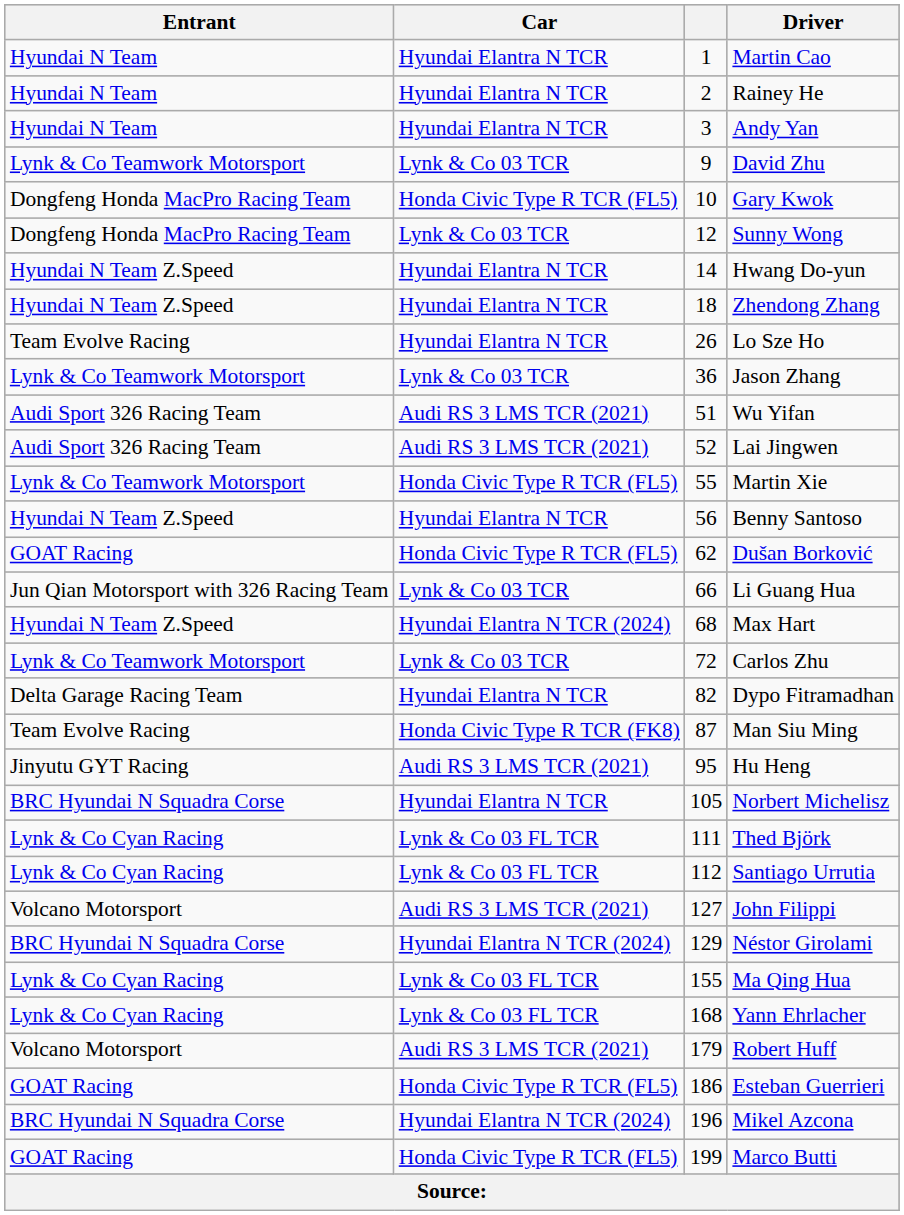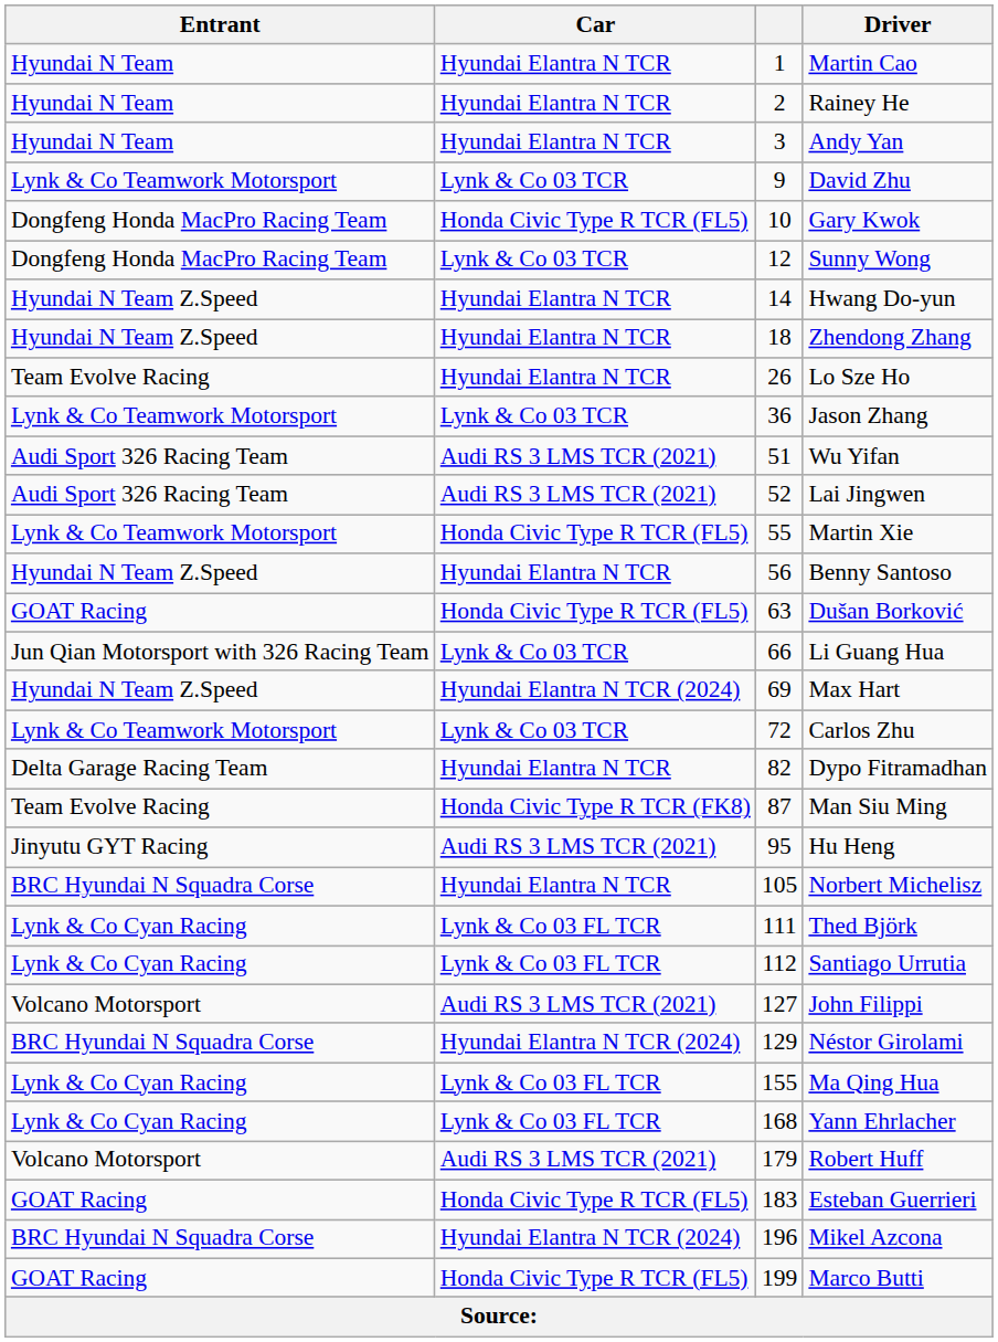Dušan Borković | column 3: 62 -> 63
Max Hart | column 3: 68 -> 69
Esteban Guerrieri | column 3: 186 -> 183
